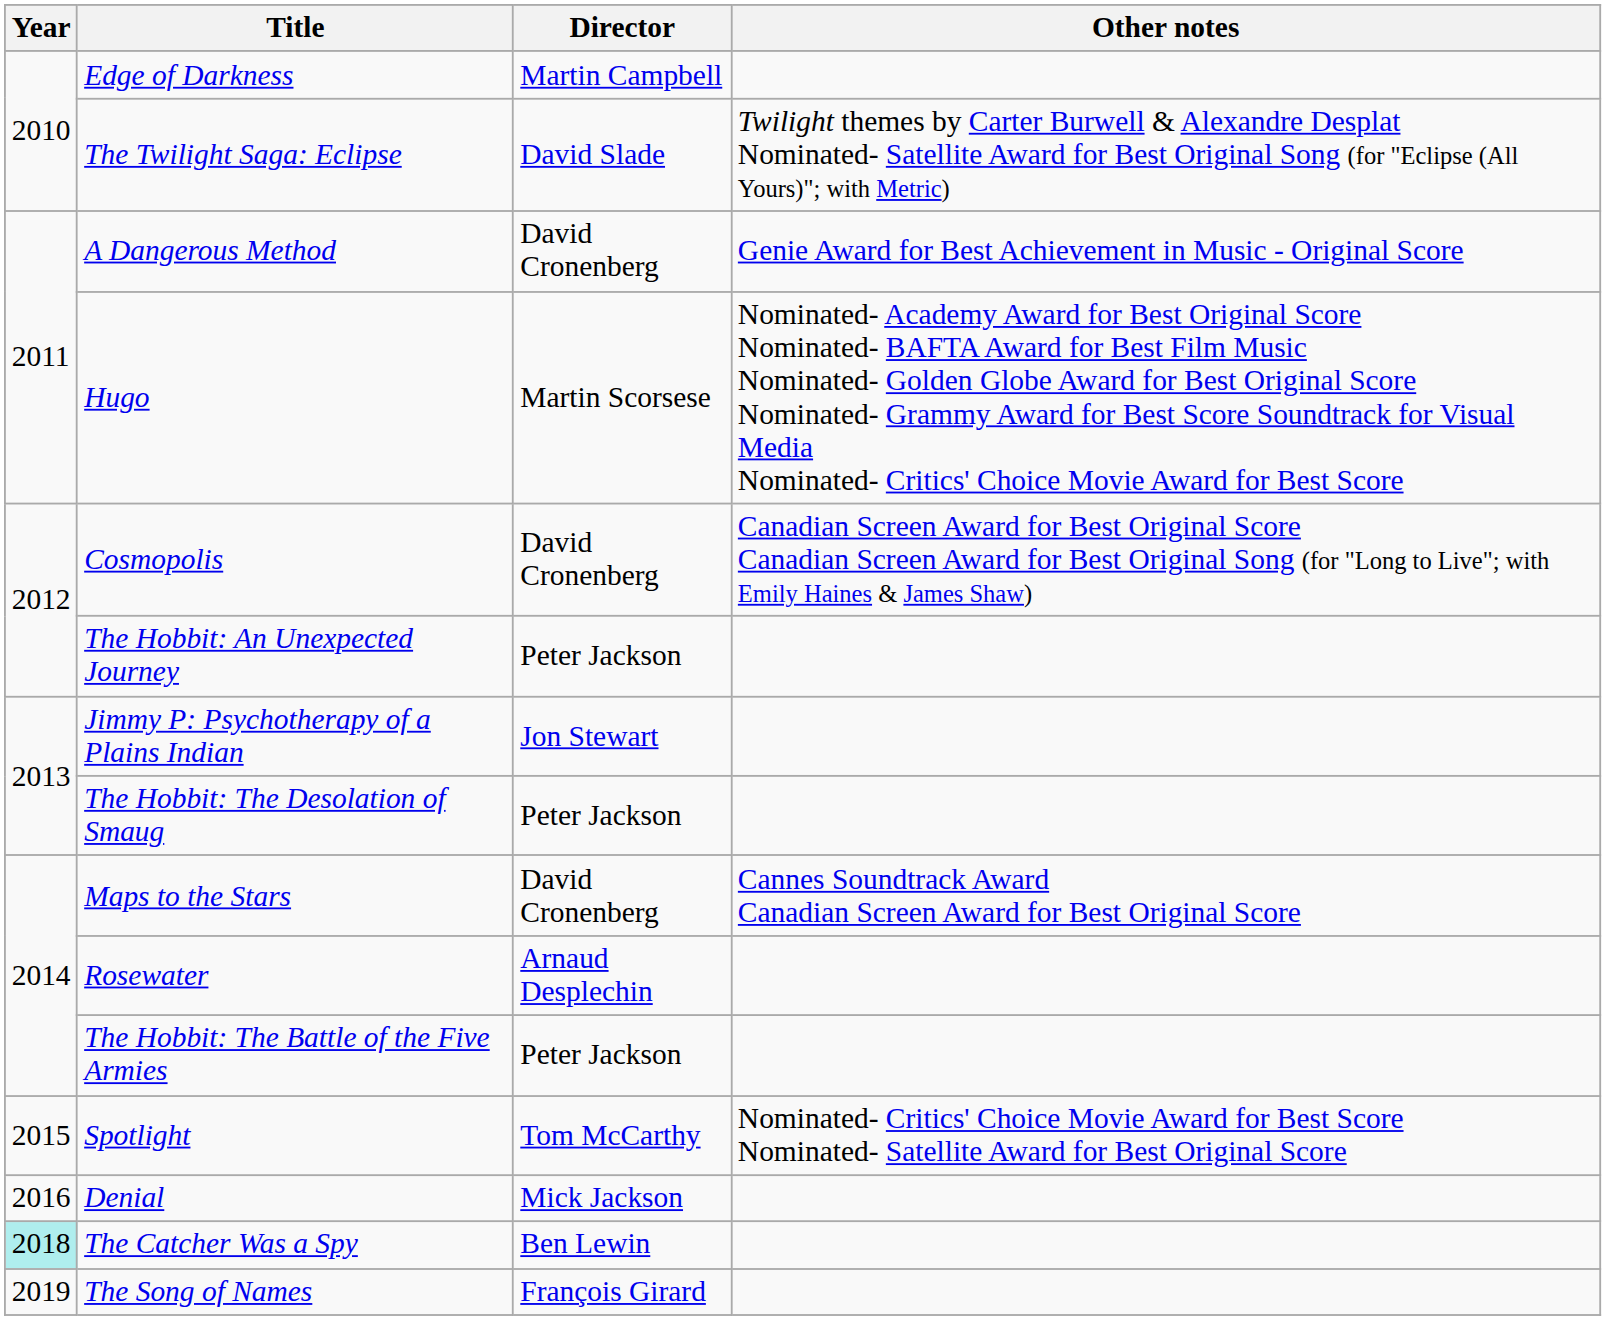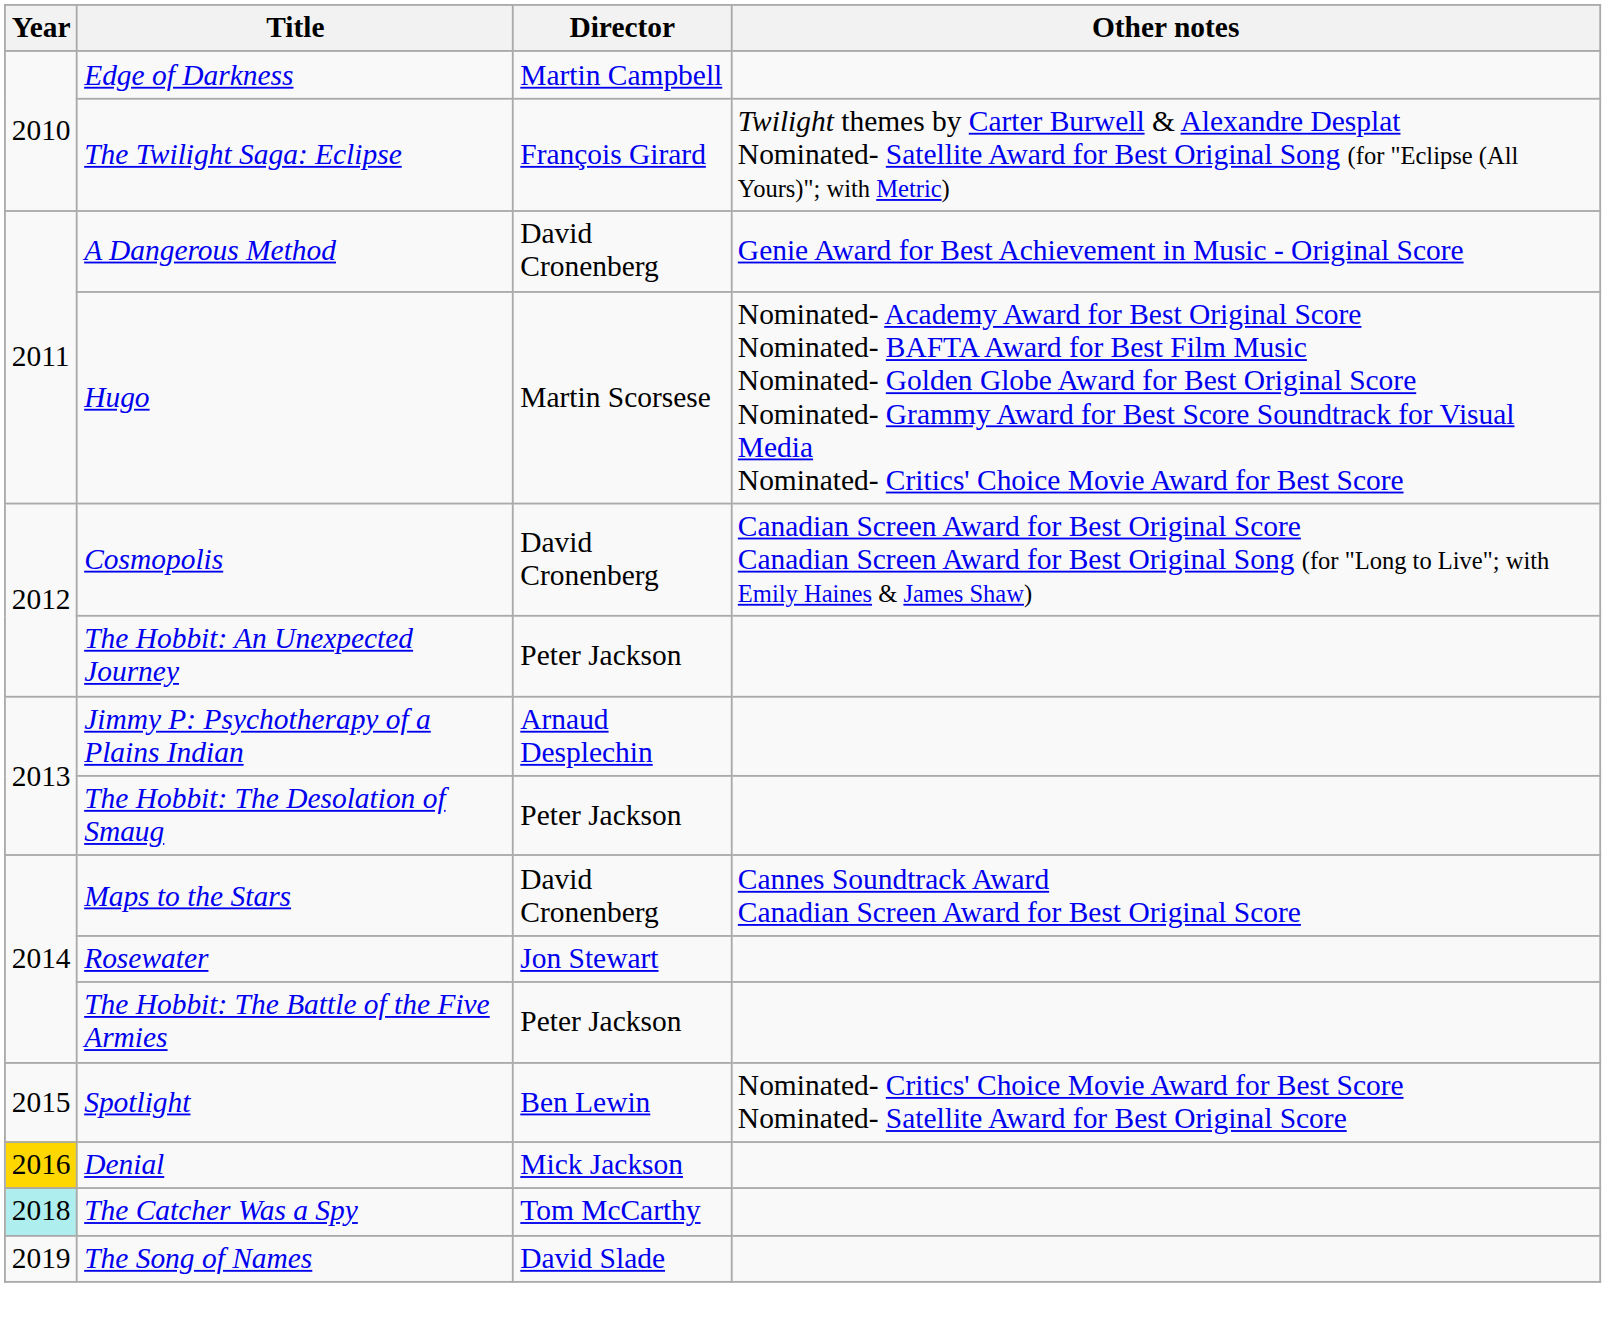The Twilight Saga: Eclipse | Director: David Slade -> François Girard
Jimmy P: Psychotherapy of a Plains Indian | Director: Jon Stewart -> Arnaud Desplechin
Rosewater | Director: Arnaud Desplechin -> Jon Stewart
Spotlight | Director: Tom McCarthy -> Ben Lewin
Denial | Year: no background -> gold background
The Catcher Was a Spy | Director: Ben Lewin -> Tom McCarthy
The Song of Names | Director: François Girard -> David Slade
